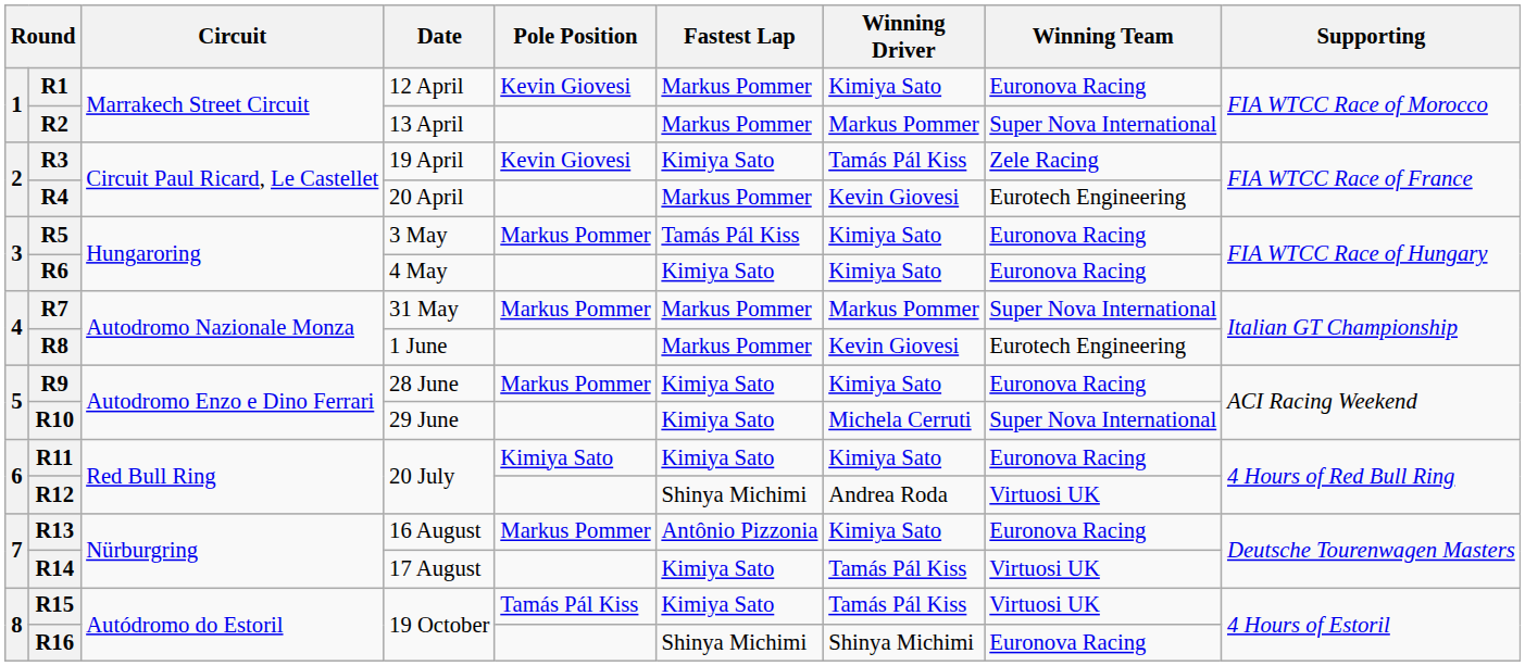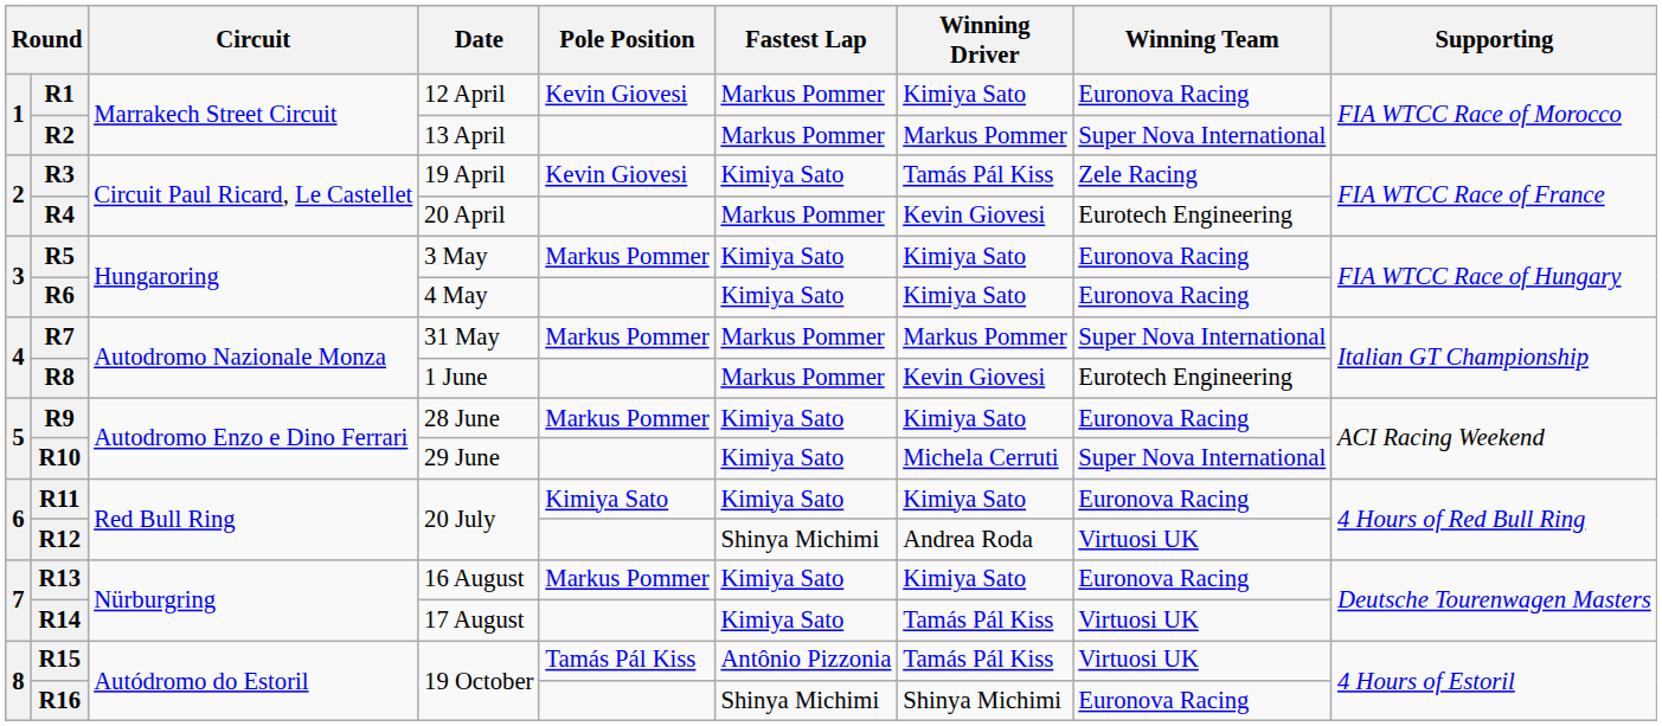R5 | Fastest Lap: Tamás Pál Kiss -> Kimiya Sato
R13 | Fastest Lap: Antônio Pizzonia -> Kimiya Sato
R15 | Fastest Lap: Kimiya Sato -> Antônio Pizzonia
